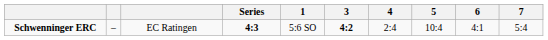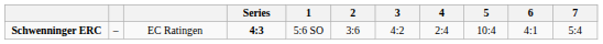+ column: 2 | 3:6
Schwenninger ERC | 3: bold -> normal
